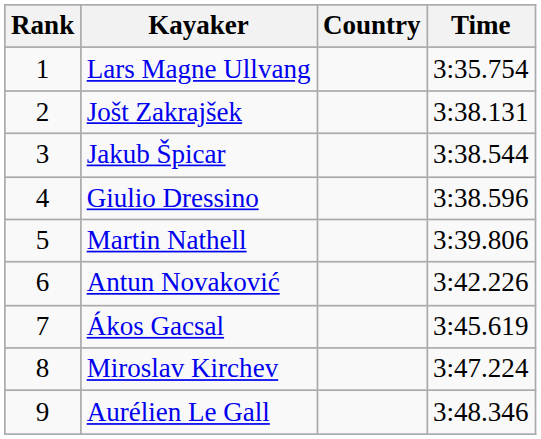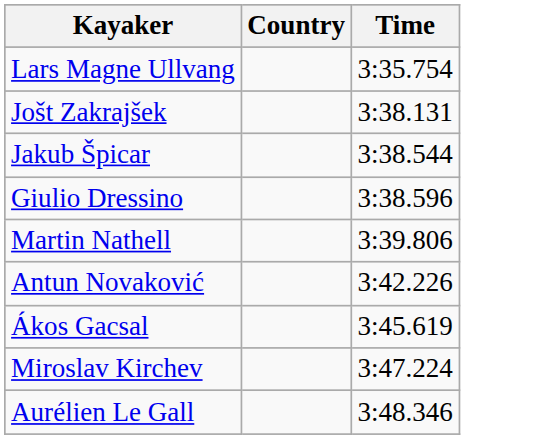- column: Rank | 1 | 2 | 3 | 4 | 5 | 6 | 7 | 8 | 9
